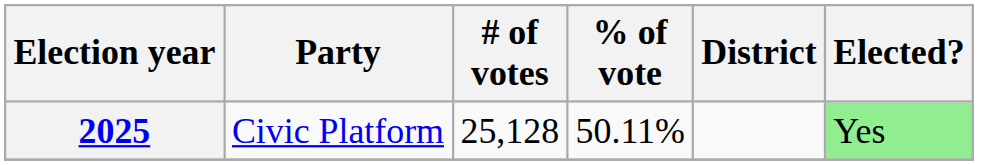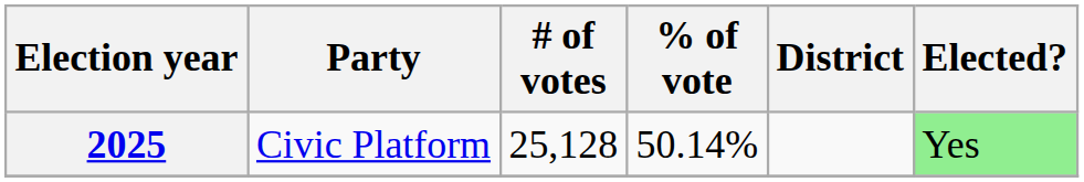2025 | % of vote: 50.11% -> 50.14%
